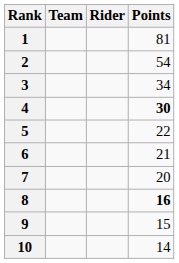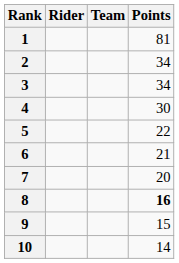columns swapped: Rider <-> Team
2 | Points: 54 -> 34
4 | Points: bold -> normal
